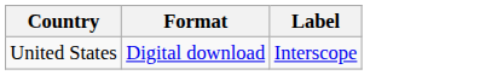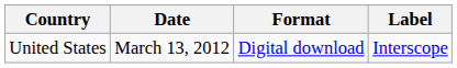+ column: Date | March 13, 2012
